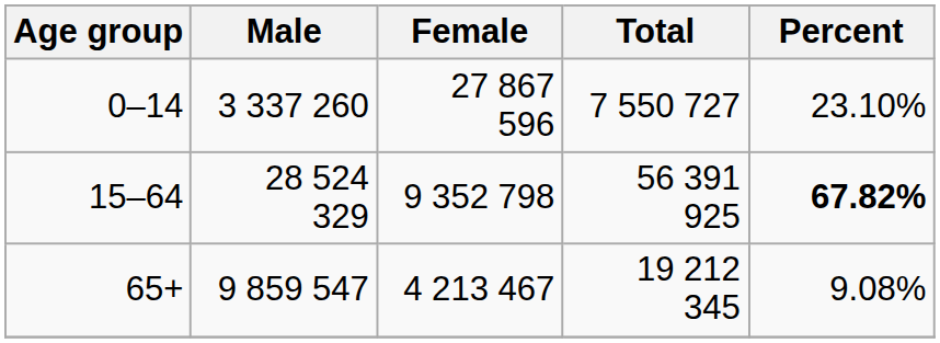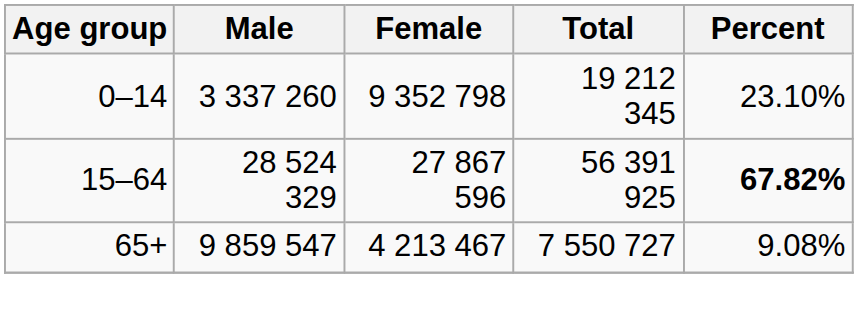0–14 | Female: 27 867 596 -> 9 352 798
0–14 | Total: 7 550 727 -> 19 212 345
15–64 | Female: 9 352 798 -> 27 867 596
65+ | Total: 19 212 345 -> 7 550 727
